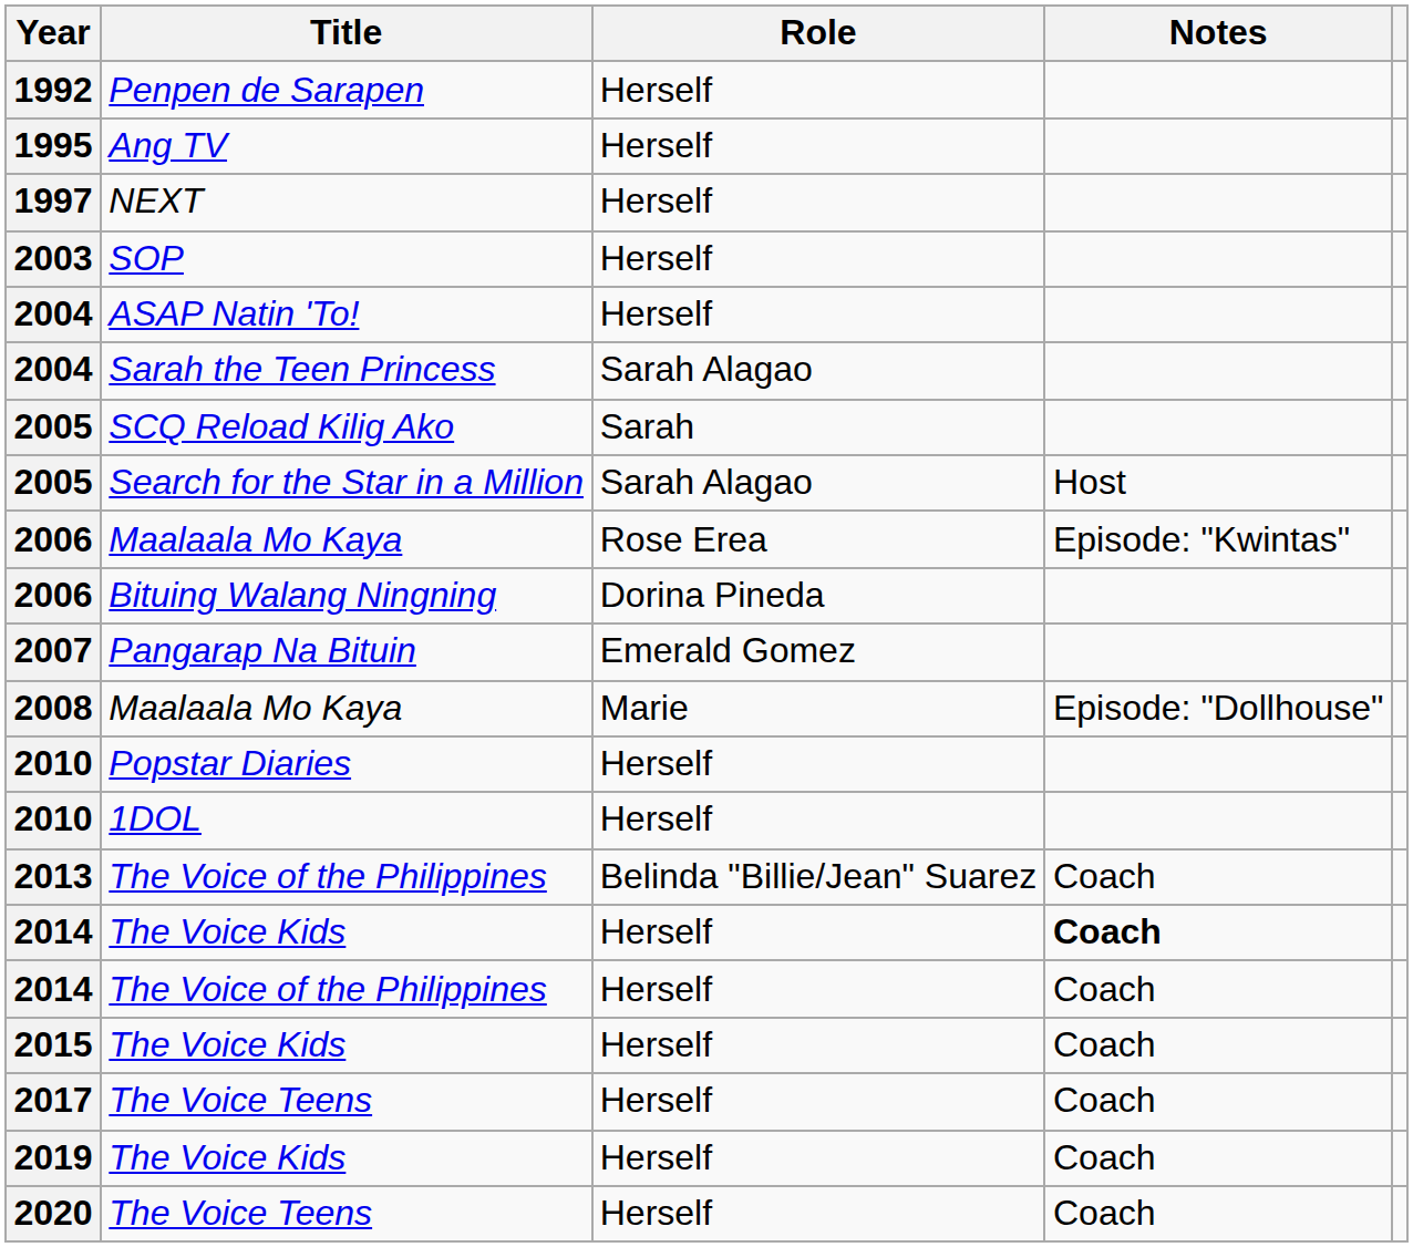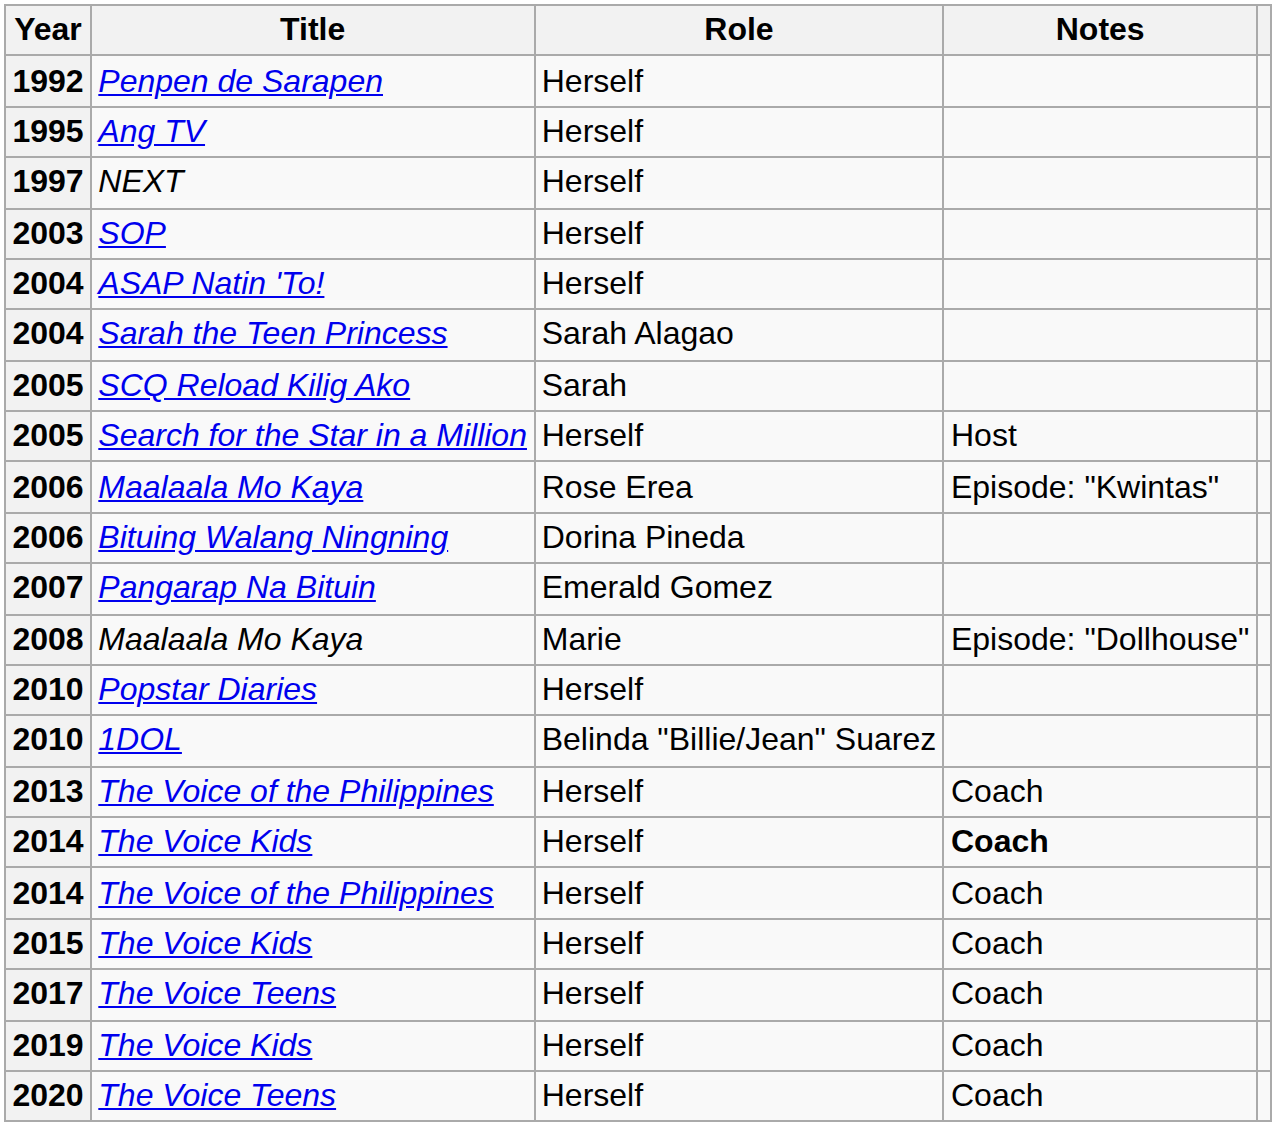2005 / Search for the Star in a Million | Role: Sarah Alagao -> Herself
2010 / 1DOL | Role: Herself -> Belinda "Billie/Jean" Suarez
2013 | Role: Belinda "Billie/Jean" Suarez -> Herself
